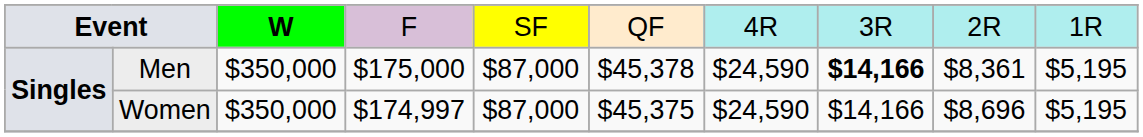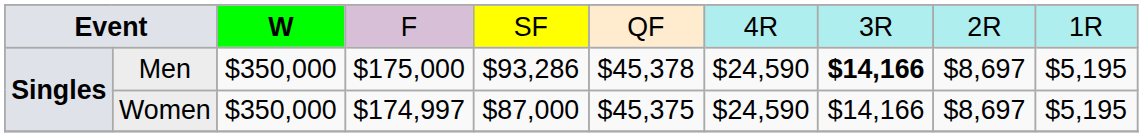Men | column 5: $87,000 -> $93,286
Men | column 9: $8,361 -> $8,697
Women | column 9: $8,696 -> $8,697
